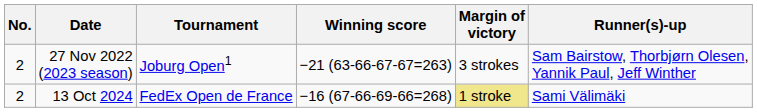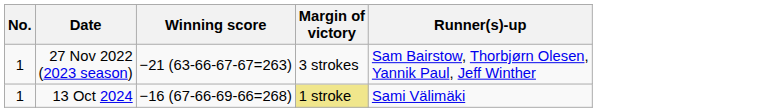- column: Tournament | Joburg Open1 | FedEx Open de France
27 Nov 2022 (2023 season) | No.: 2 -> 1
13 Oct 2024 | No.: 2 -> 1
